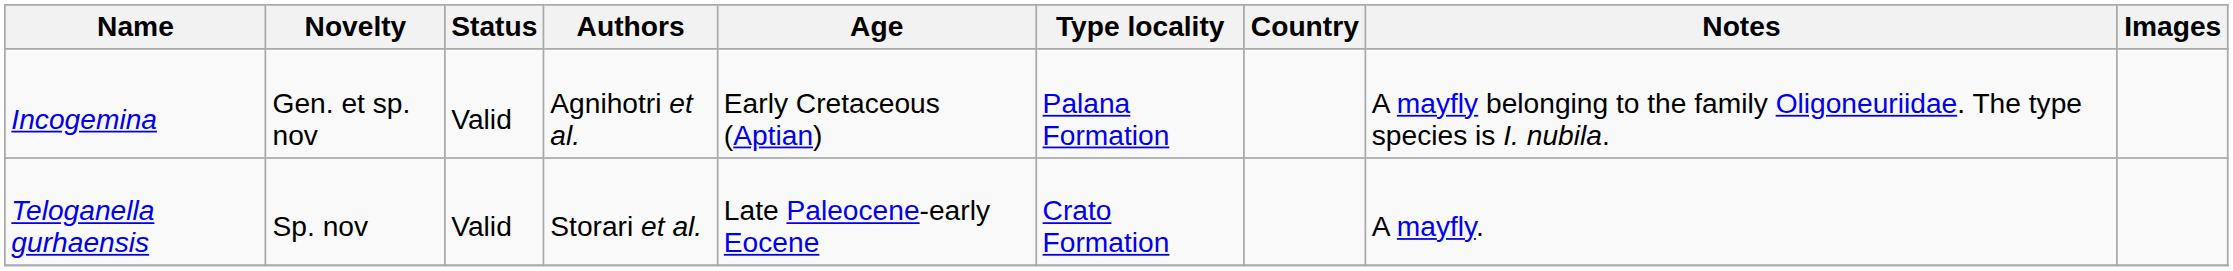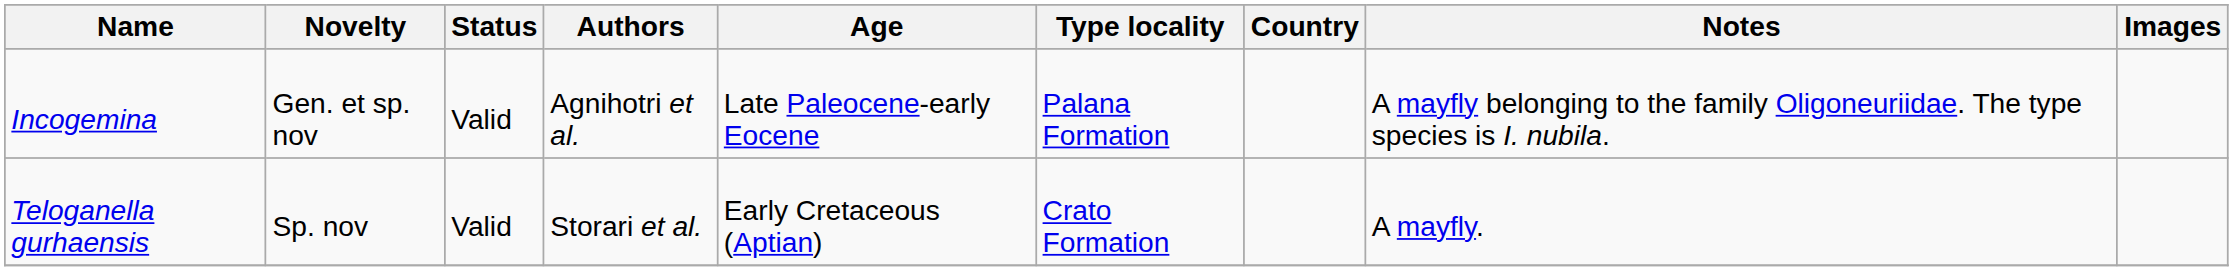Incogemina | Age: Early Cretaceous (Aptian) -> Late Paleocene-early Eocene
Teloganella gurhaensis | Age: Late Paleocene-early Eocene -> Early Cretaceous (Aptian)
